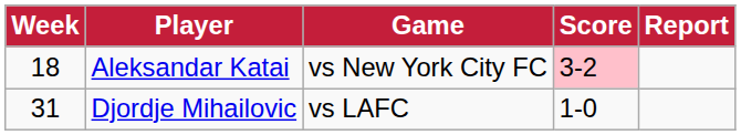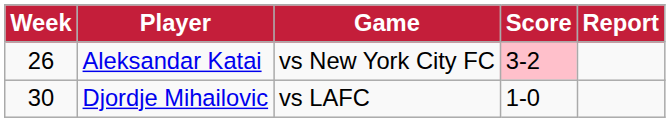Aleksandar Katai | Week: 18 -> 26
Djordje Mihailovic | Week: 31 -> 30
